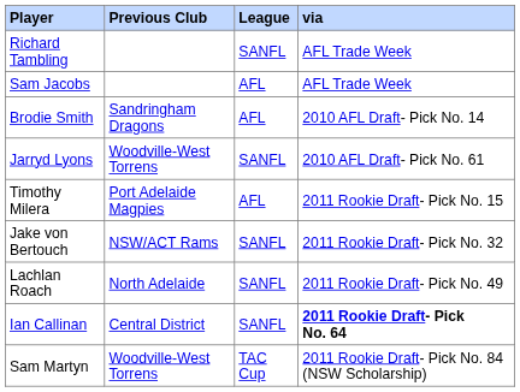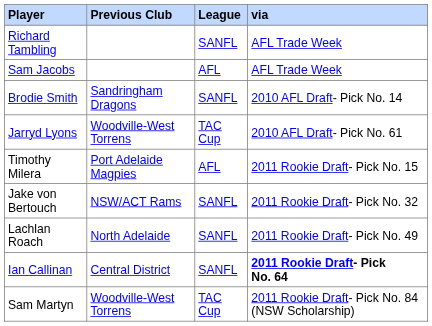Brodie Smith | League: AFL -> SANFL
Jarryd Lyons | League: SANFL -> TAC Cup
